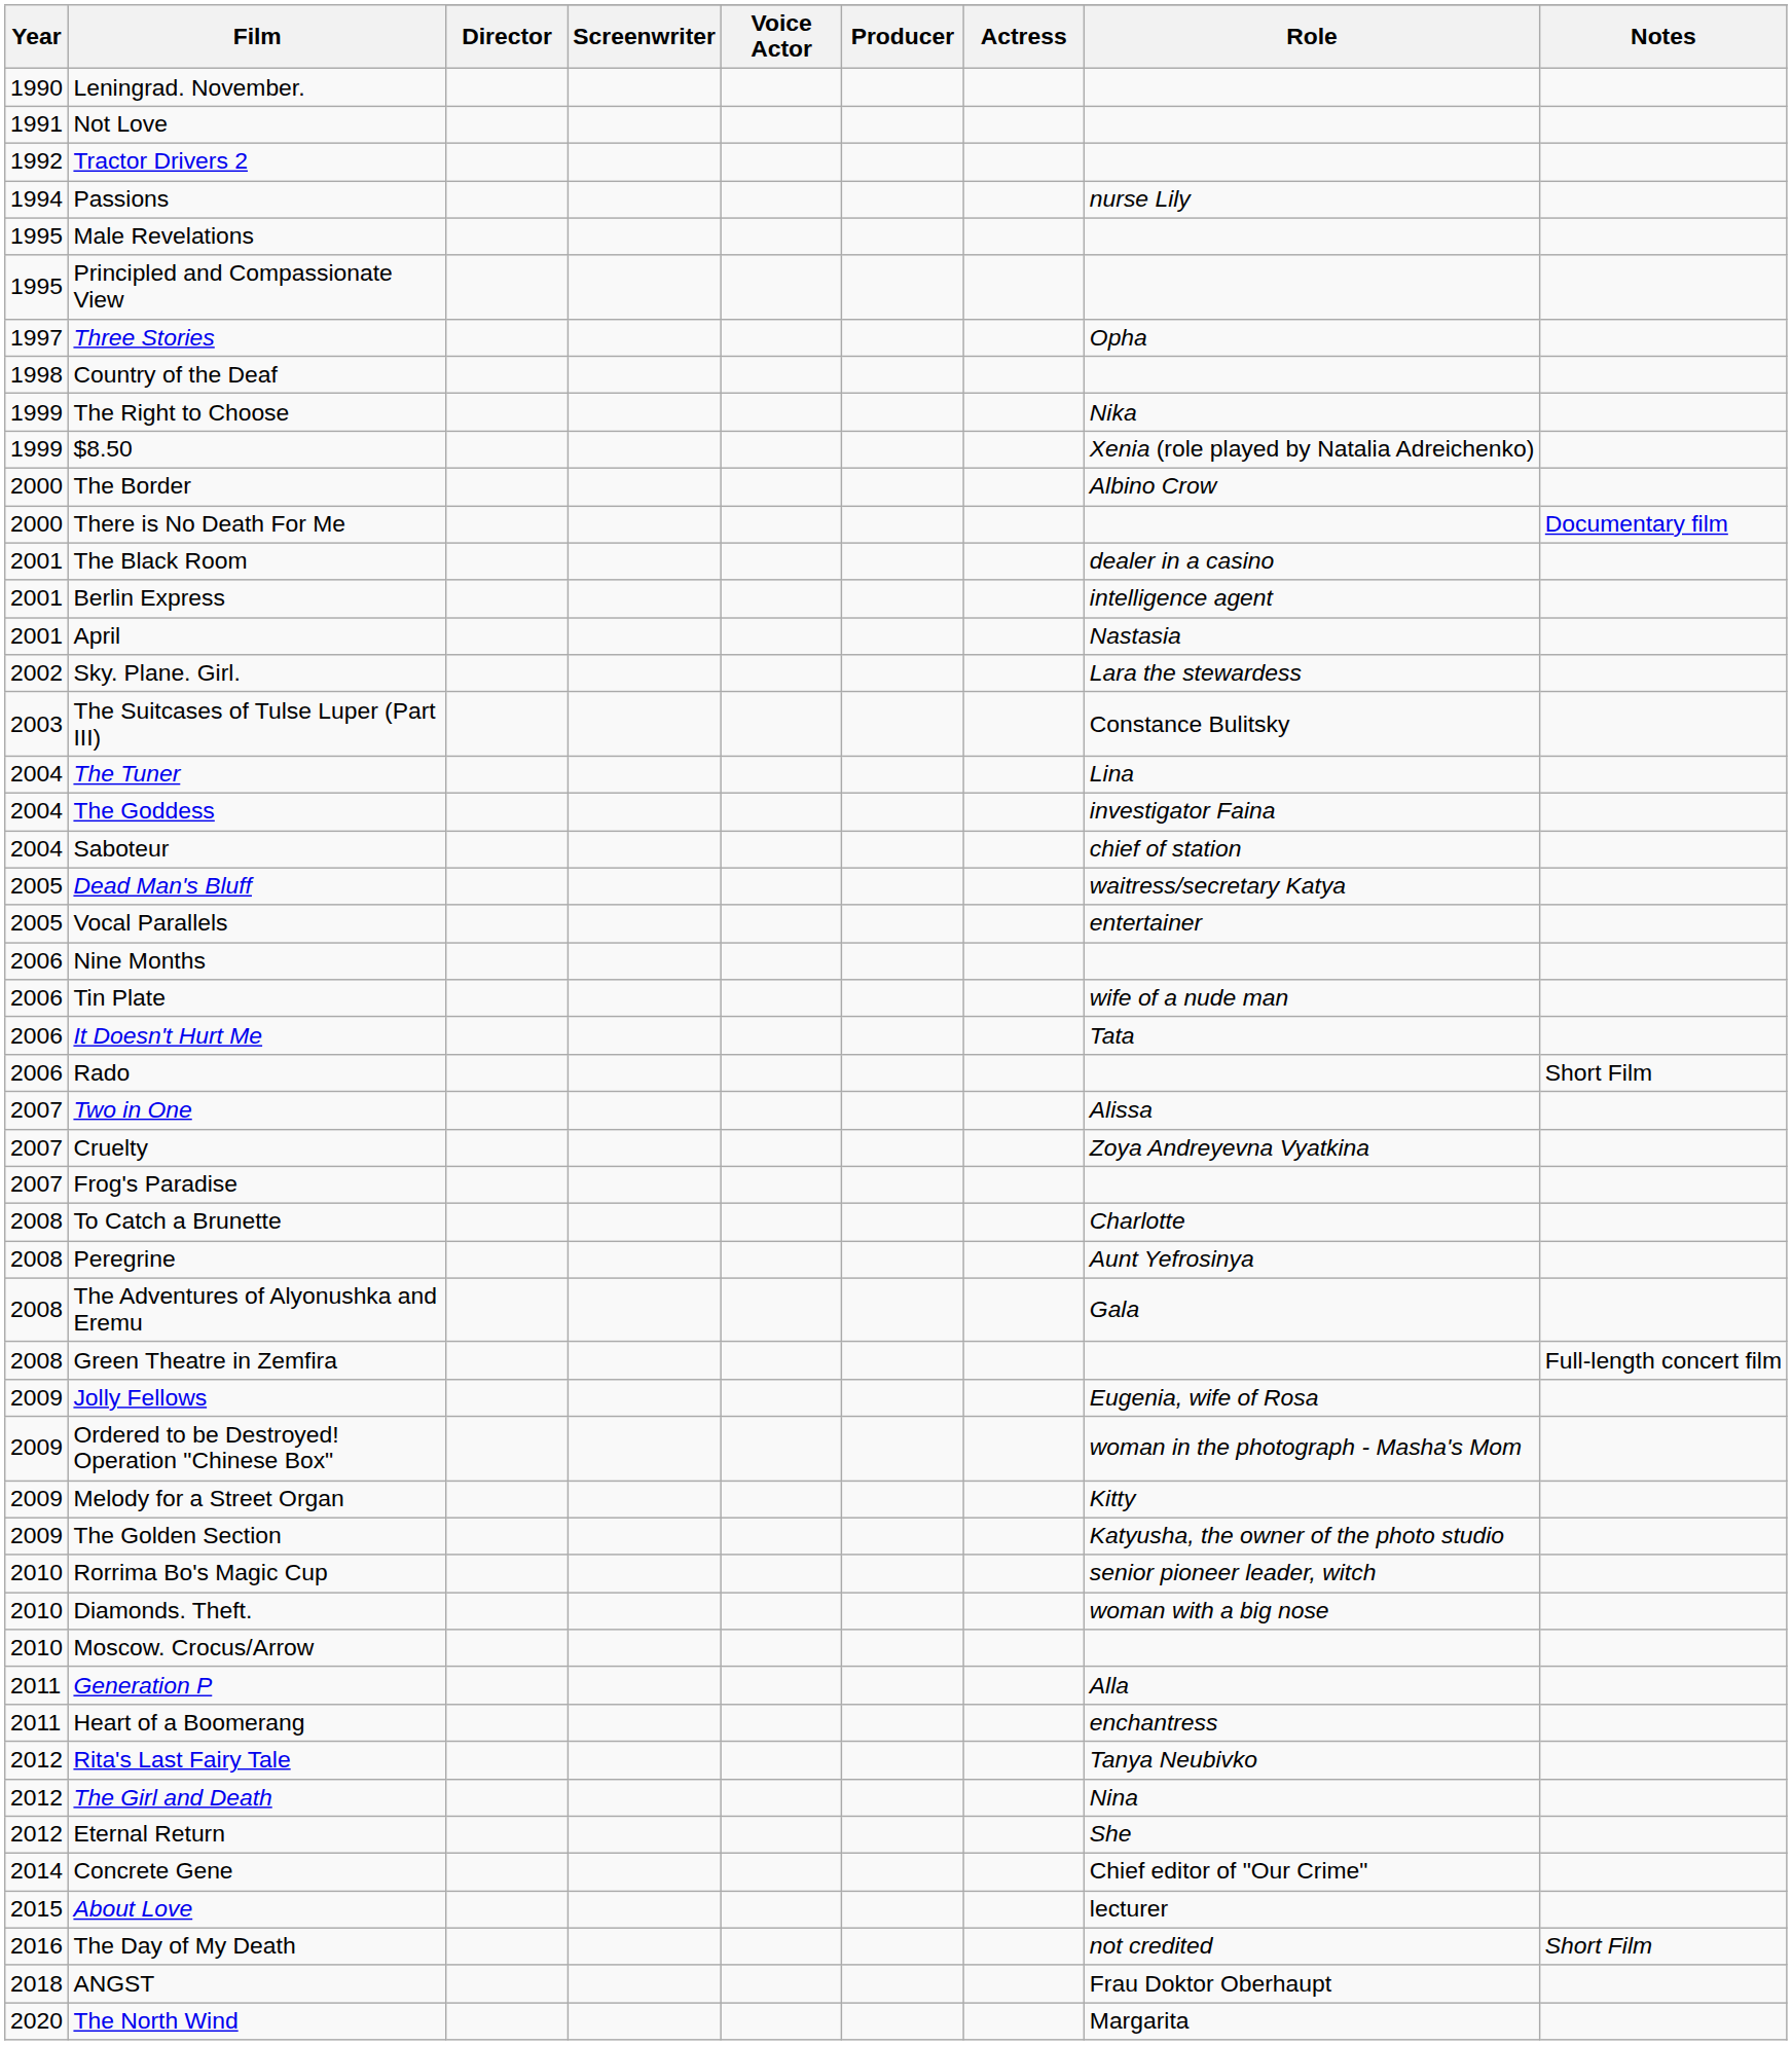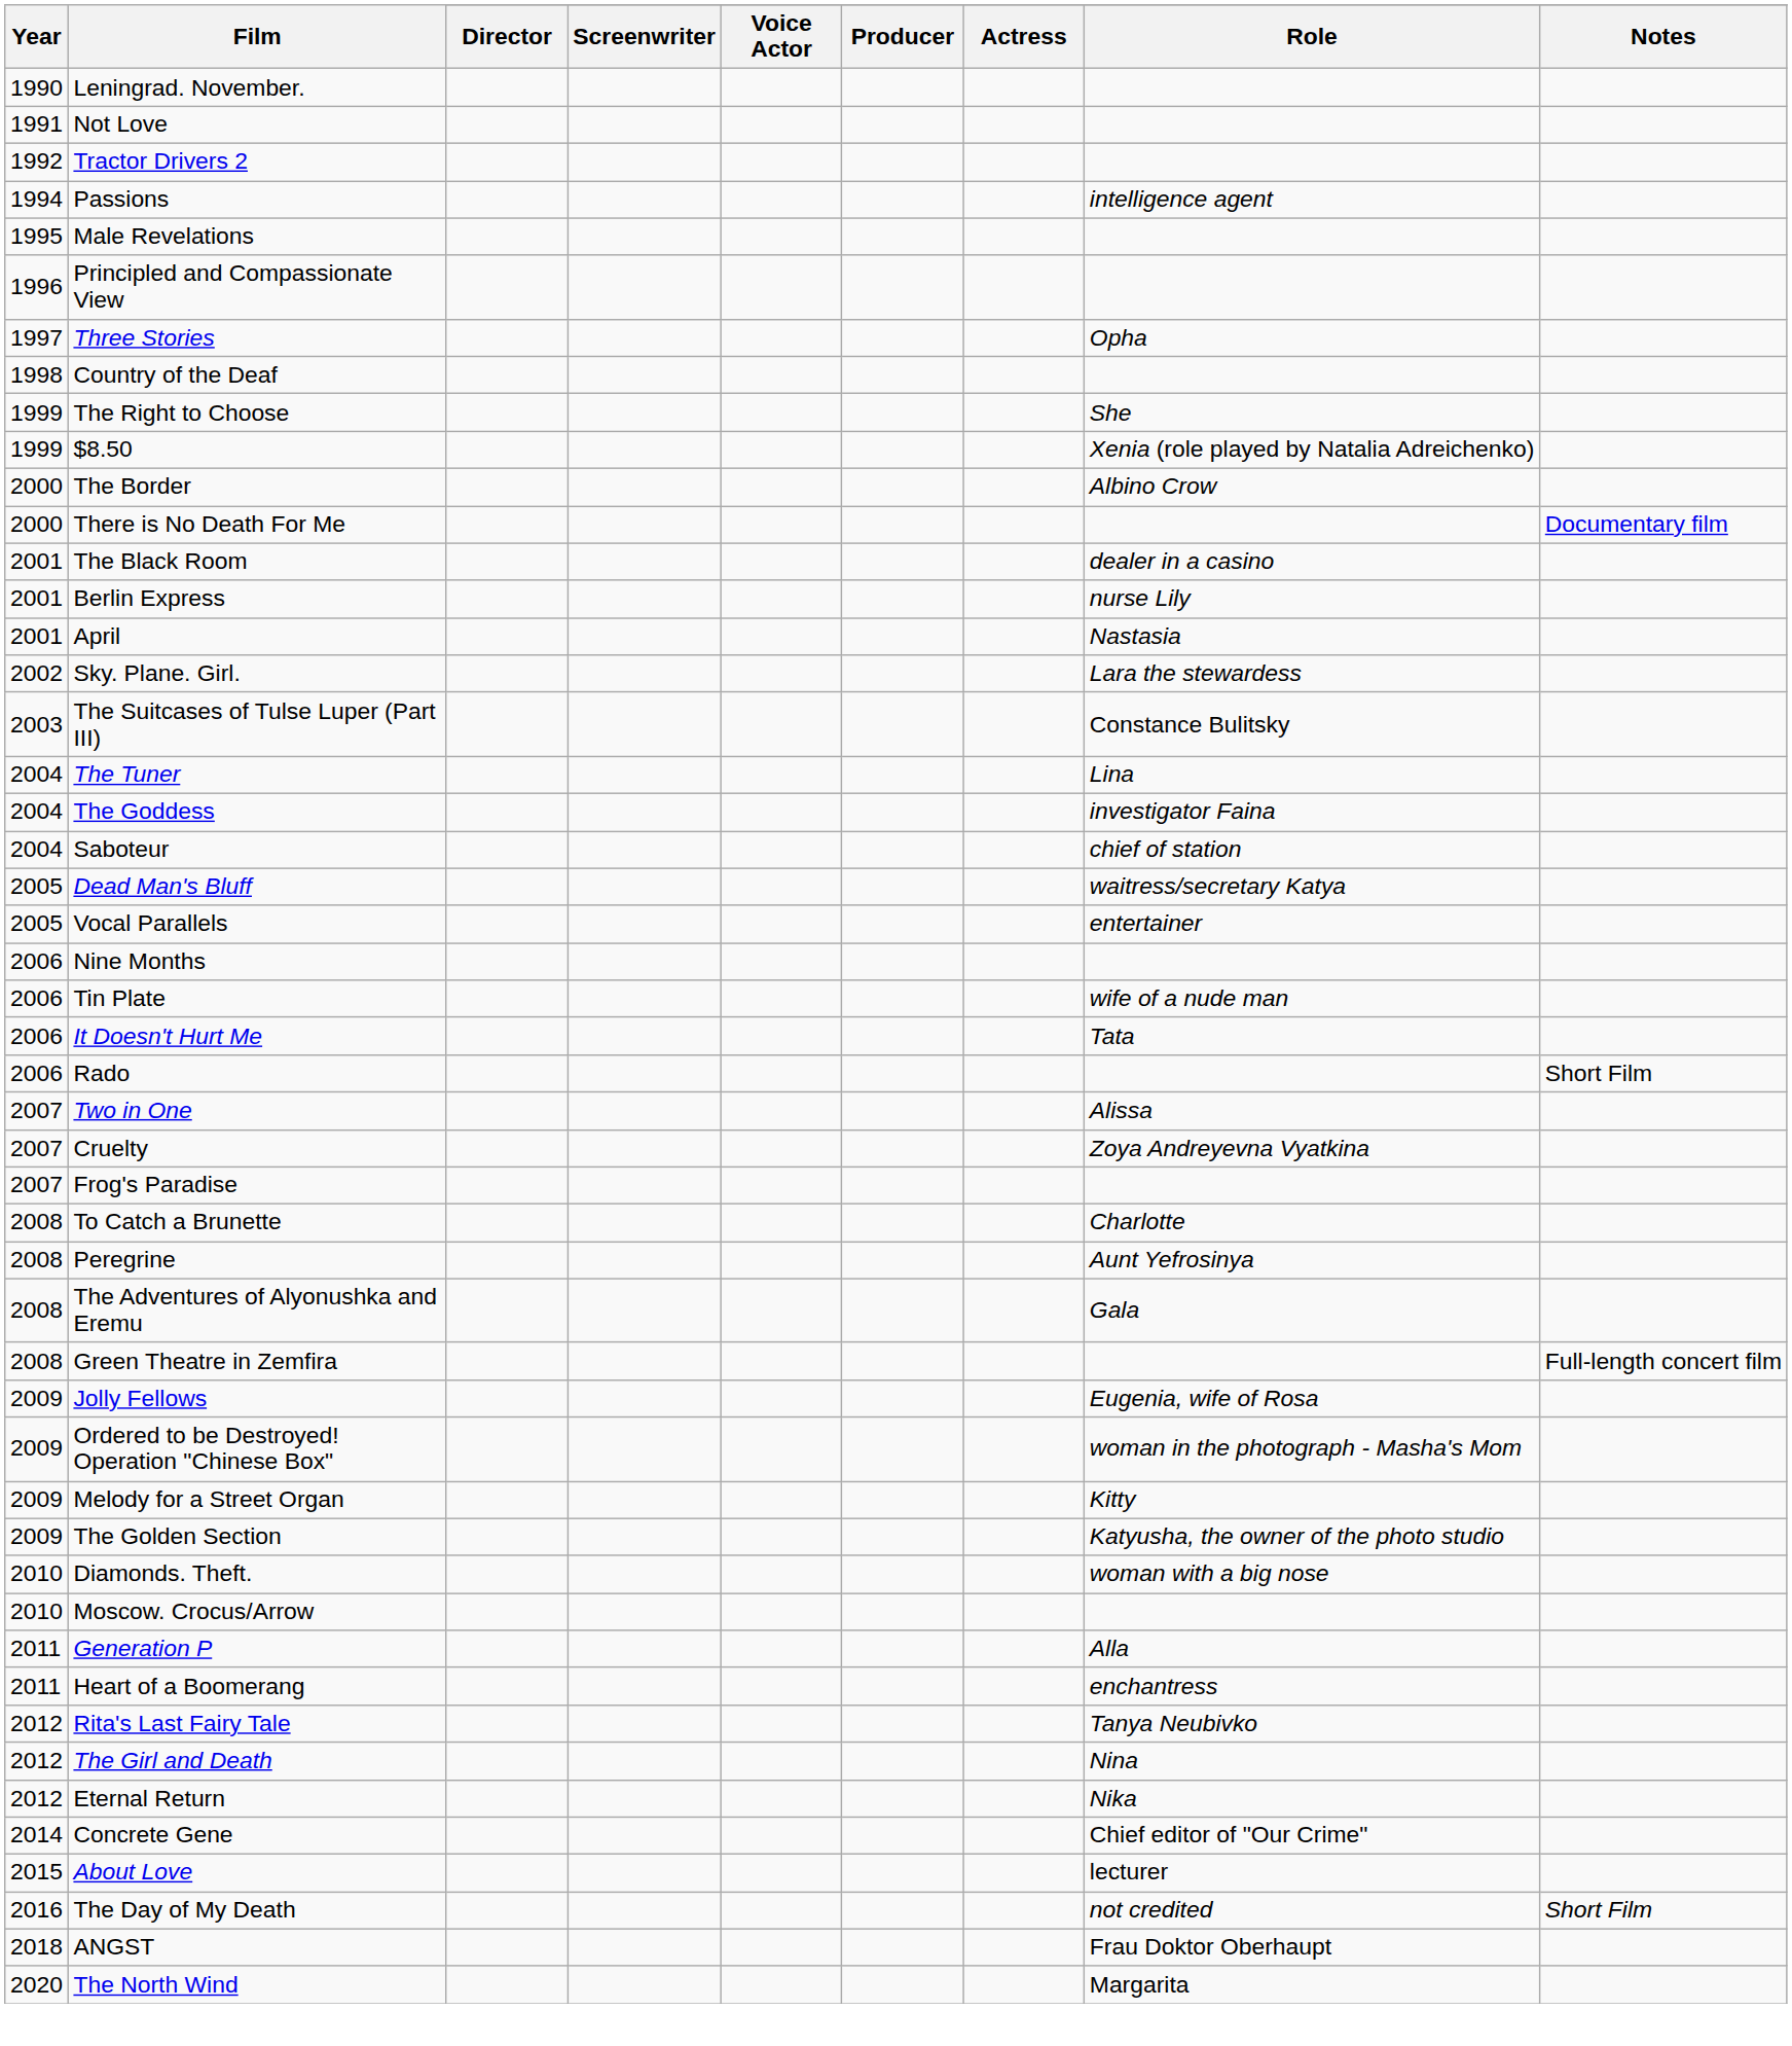Passions | Role: nurse Lily -> intelligence agent
Principled and Compassionate View | Year: 1995 -> 1996
The Right to Choose | Role: Nika -> She
Berlin Express | Role: intelligence agent -> nurse Lily
- row: 2010 | Rorrima Bo's Magic Cup | senior pioneer leader, witch
Eternal Return | Role: She -> Nika
